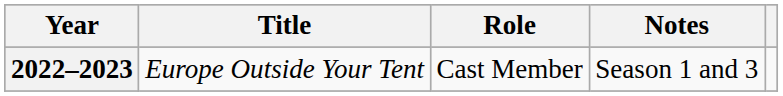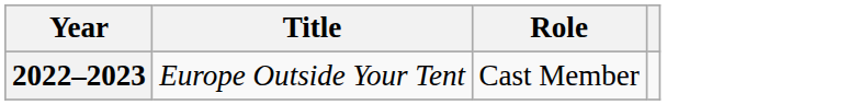- column: Notes | Season 1 and 3
